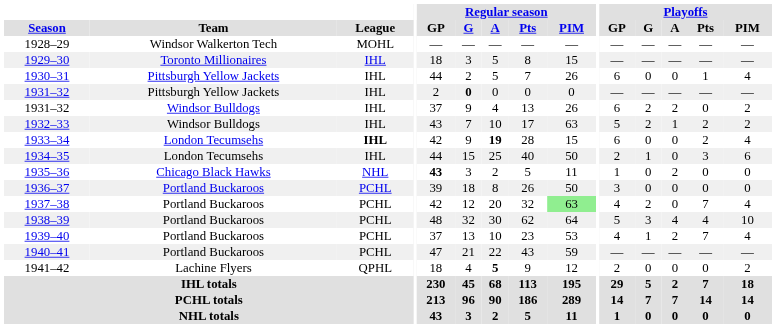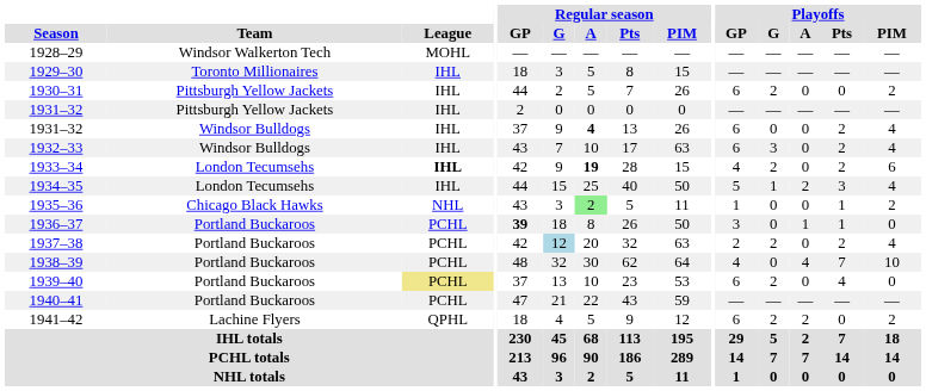1930–31 | Playoffs / G: 0 -> 2
1930–31 | Playoffs / Pts: 1 -> 0
1930–31 | Playoffs / PIM: 4 -> 2
1931–32 / Pittsburgh Yellow Jackets | Regular season / G: bold -> normal
1931–32 / Windsor Bulldogs | Regular season / A: normal -> bold
1931–32 / Windsor Bulldogs | Playoffs / G: 2 -> 0
1931–32 / Windsor Bulldogs | Playoffs / A: 2 -> 0
1931–32 / Windsor Bulldogs | Playoffs / Pts: 0 -> 2
1931–32 / Windsor Bulldogs | Playoffs / PIM: 2 -> 4
1932–33 | Playoffs / GP: 5 -> 6
1932–33 | Playoffs / G: 2 -> 3
1932–33 | Playoffs / A: 1 -> 0
1932–33 | Playoffs / PIM: 2 -> 4
1933–34 | Playoffs / GP: 6 -> 4
1933–34 | Playoffs / G: 0 -> 2
1933–34 | Playoffs / PIM: 4 -> 6
1934–35 | Playoffs / GP: 2 -> 5
1934–35 | Playoffs / A: 0 -> 2
1934–35 | Playoffs / PIM: 6 -> 4
1935–36 | Regular season / GP: bold -> normal
1935–36 | Regular season / A: no background -> lightgreen background
1935–36 | Playoffs / A: 2 -> 0
1935–36 | Playoffs / Pts: 0 -> 1
1935–36 | Playoffs / PIM: 0 -> 2
1936–37 | Regular season / GP: normal -> bold
1936–37 | Playoffs / A: 0 -> 1
1936–37 | Playoffs / Pts: 0 -> 1
1937–38 | Regular season / G: no background -> lightblue background
1937–38 | Regular season / PIM: lightgreen background -> no background
1937–38 | Playoffs / GP: 4 -> 2
1937–38 | Playoffs / Pts: 7 -> 2
1938–39 | Playoffs / GP: 5 -> 4
1938–39 | Playoffs / G: 3 -> 0
1938–39 | Playoffs / Pts: 4 -> 7
1939–40 | League: no background -> khaki background
1939–40 | Playoffs / GP: 4 -> 6
1939–40 | Playoffs / G: 1 -> 2
1939–40 | Playoffs / A: 2 -> 0
1939–40 | Playoffs / Pts: 7 -> 4
1939–40 | Playoffs / PIM: 4 -> 0
1941–42 | Regular season / A: bold -> normal
1941–42 | Playoffs / GP: 2 -> 6
1941–42 | Playoffs / G: 0 -> 2
1941–42 | Playoffs / A: 0 -> 2
